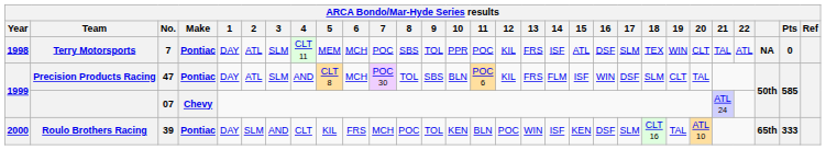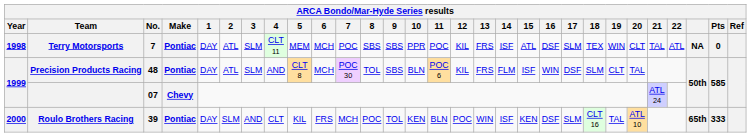Terry Motorsports | 9: TOL -> SBS
Precision Products Racing | No.: 47 -> 48
